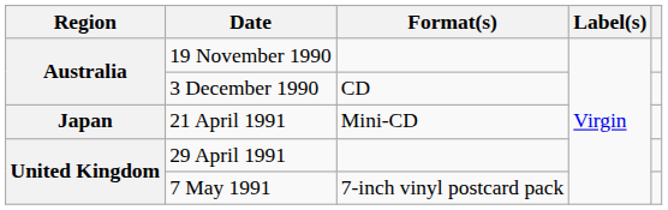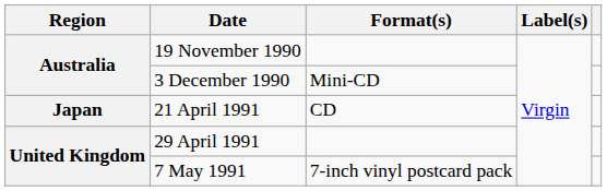3 December 1990 | Format(s): CD -> Mini-CD
21 April 1991 | Format(s): Mini-CD -> CD
